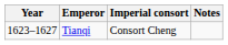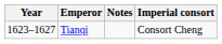columns swapped: Imperial consort <-> Notes
